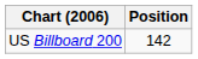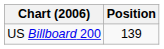US Billboard 200 | Position: 142 -> 139
